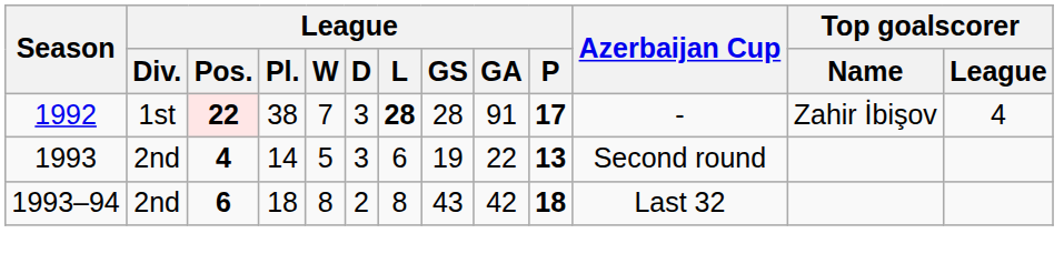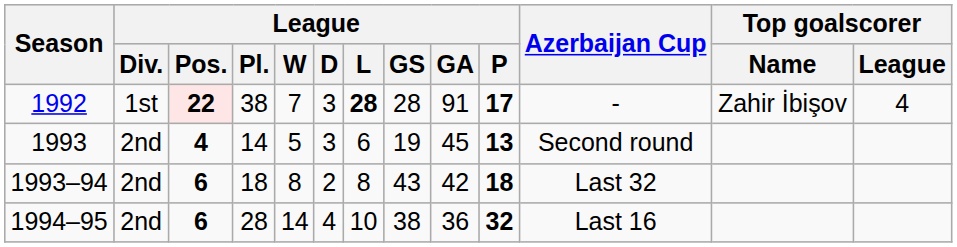1993 | League / GA: 22 -> 45
+ row: 1994–95 | 2nd | 6 | 28 | 14 | 4 | 10 | 38 | 36 | 32 | Last 16
